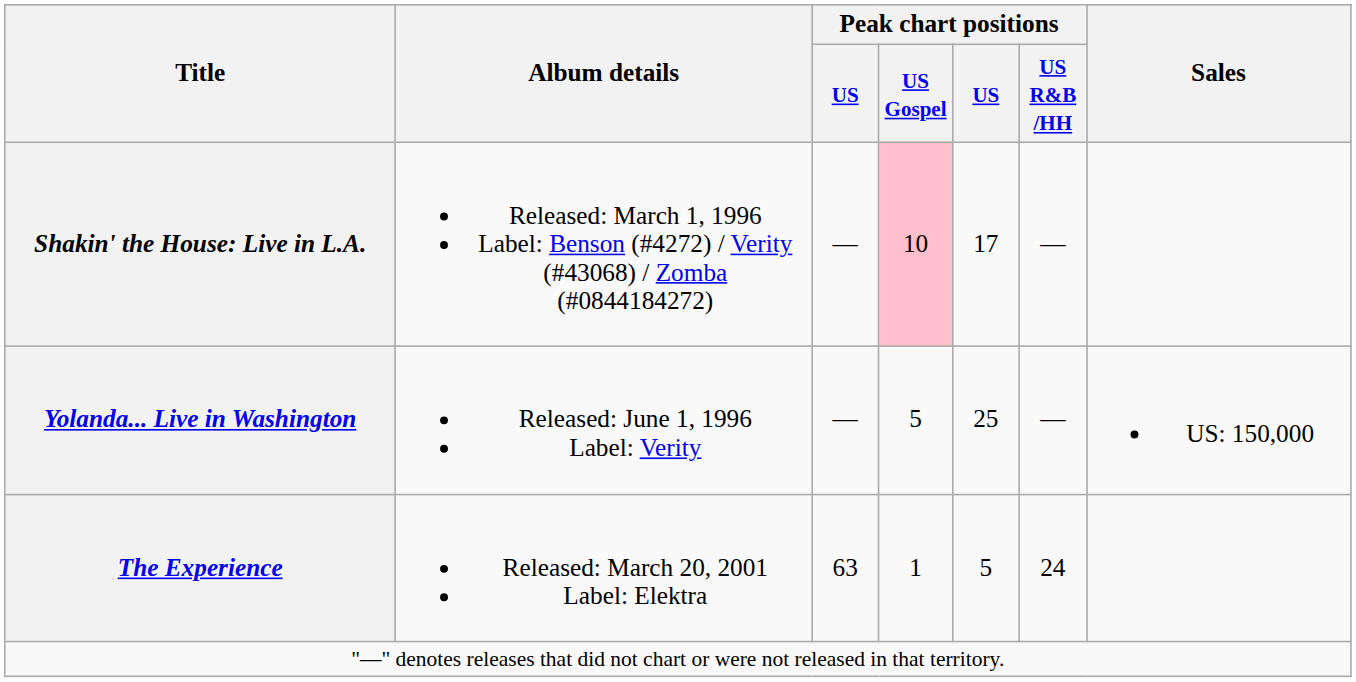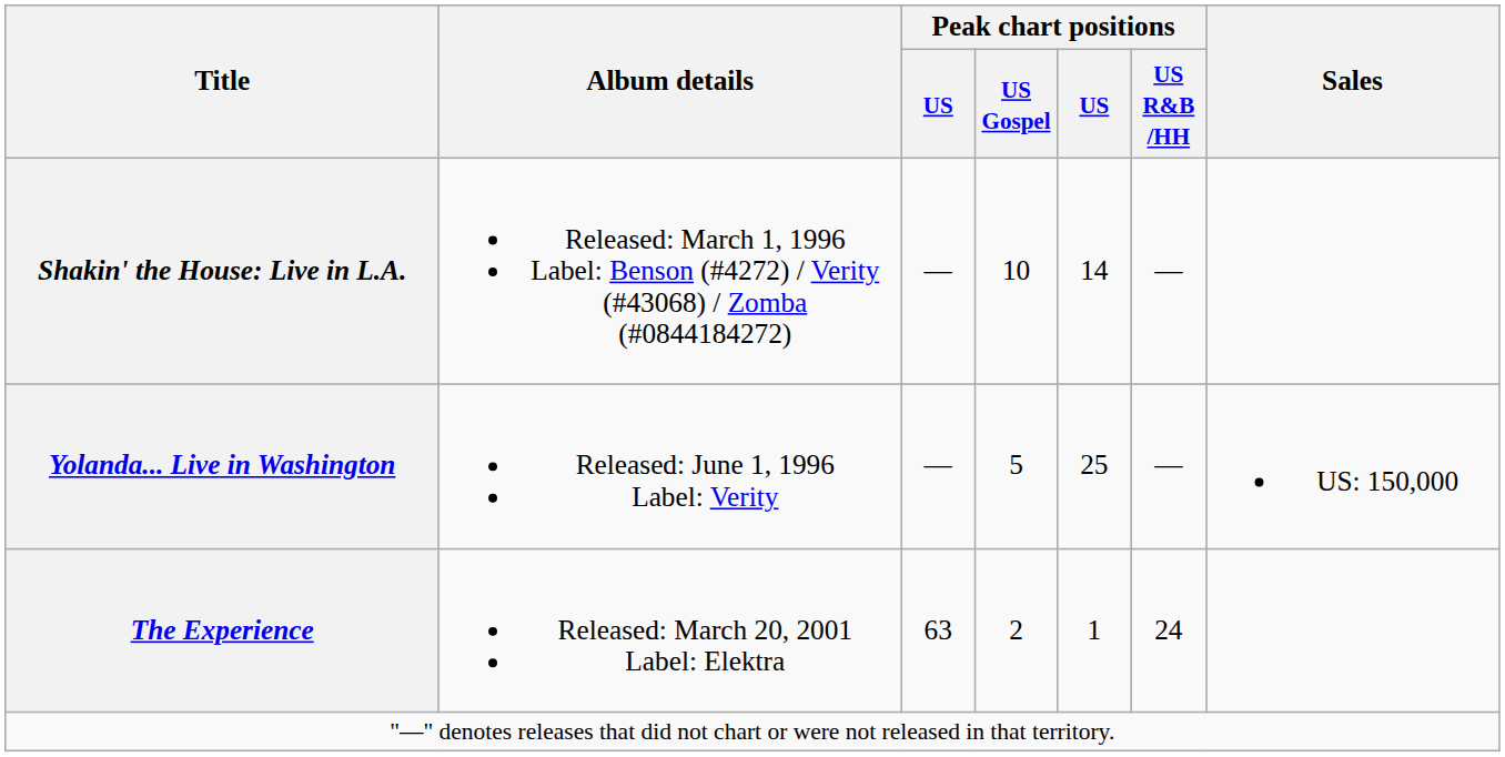Shakin' the House: Live in L.A. | Peak chart positions / US Gospel: pink background -> no background
Shakin' the House: Live in L.A. | column 5: 17 -> 14
The Experience | Peak chart positions / US Gospel: 1 -> 2
The Experience | column 5: 5 -> 1
